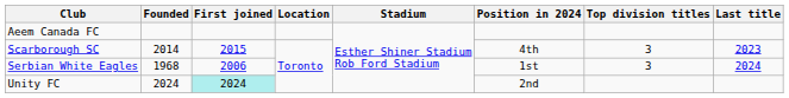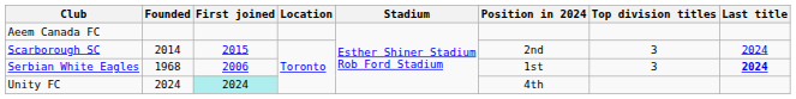Scarborough SC | Position in 2024: 4th -> 2nd
Scarborough SC | Last title: 2023 -> 2024
Serbian White Eagles | Last title: normal -> bold
Unity FC | Position in 2024: 2nd -> 4th
